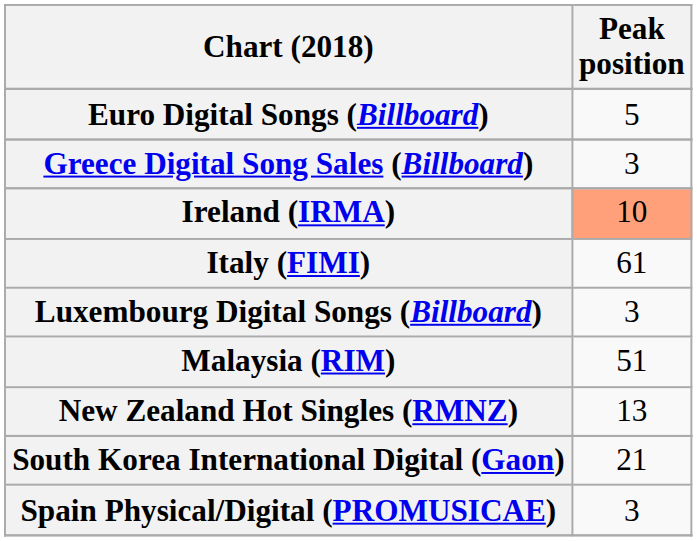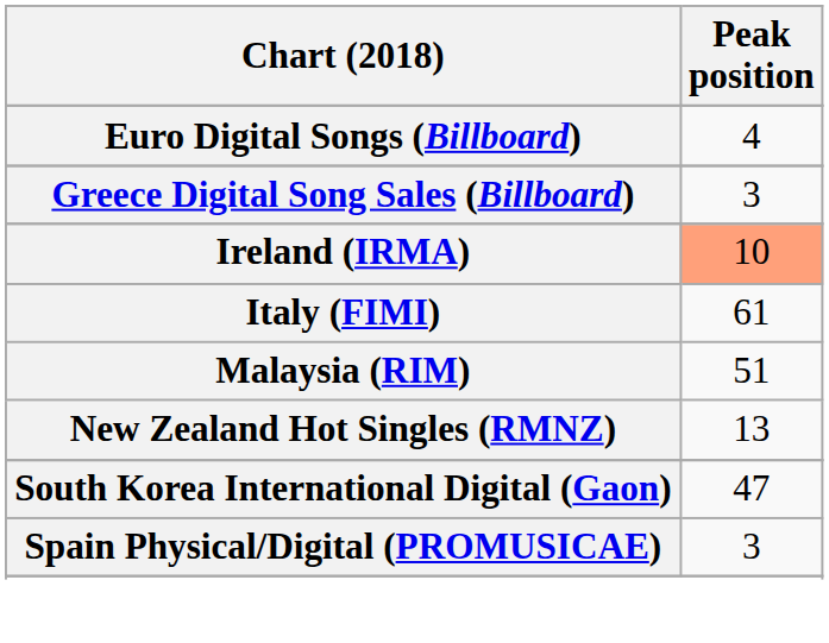Euro Digital Songs (Billboard) | Peak position: 5 -> 4
- row: Luxembourg Digital Songs (Billboard) | 3
South Korea International Digital (Gaon) | Peak position: 21 -> 47
